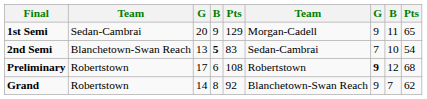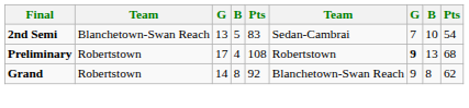- row: 1st Semi | Sedan-Cambrai | 20 | 9 | 129 | Morgan-Cadell | 9 | 11 | 65
2nd Semi | column 4: bold -> normal
Preliminary | column 4: 6 -> 4
Preliminary | column 8: 12 -> 13
Grand | column 8: 7 -> 8
